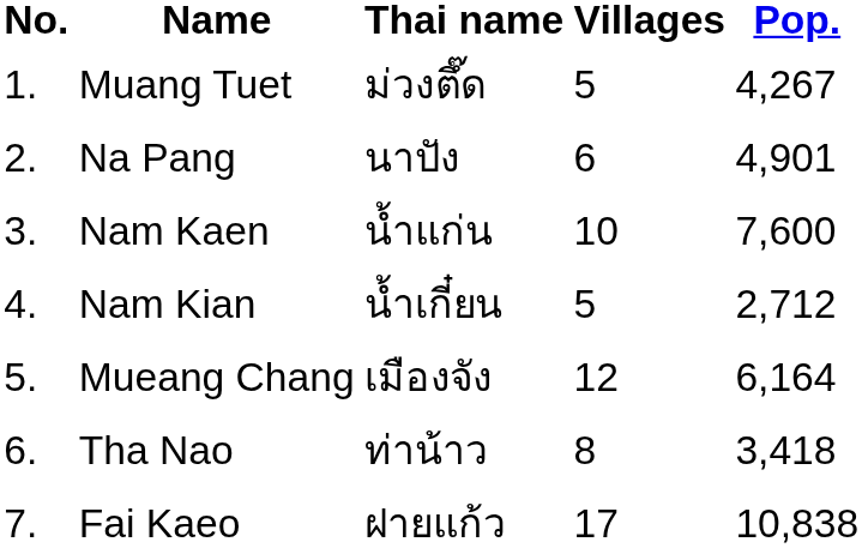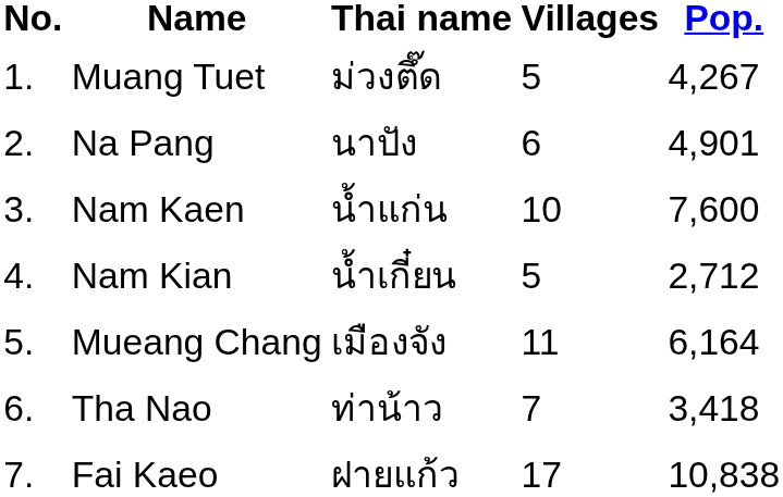Mueang Chang | Villages: 12 -> 11
Tha Nao | Villages: 8 -> 7
